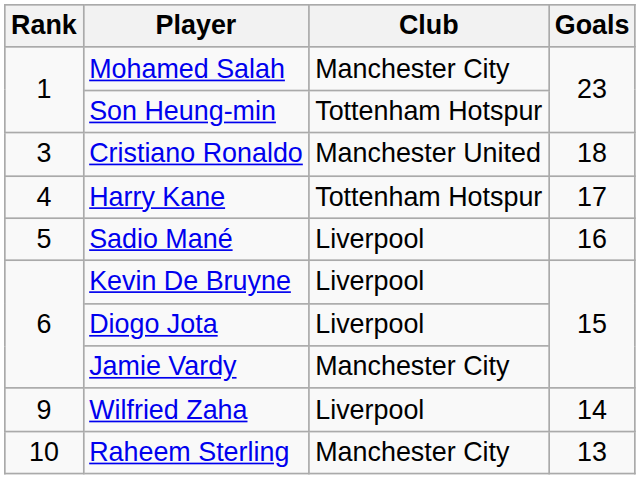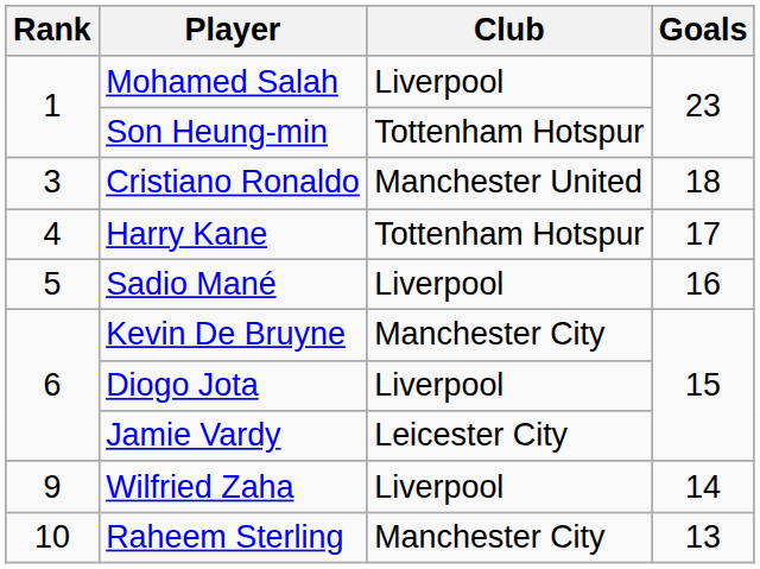Mohamed Salah | Club: Manchester City -> Liverpool
Kevin De Bruyne | Club: Liverpool -> Manchester City
Jamie Vardy | Club: Manchester City -> Leicester City
